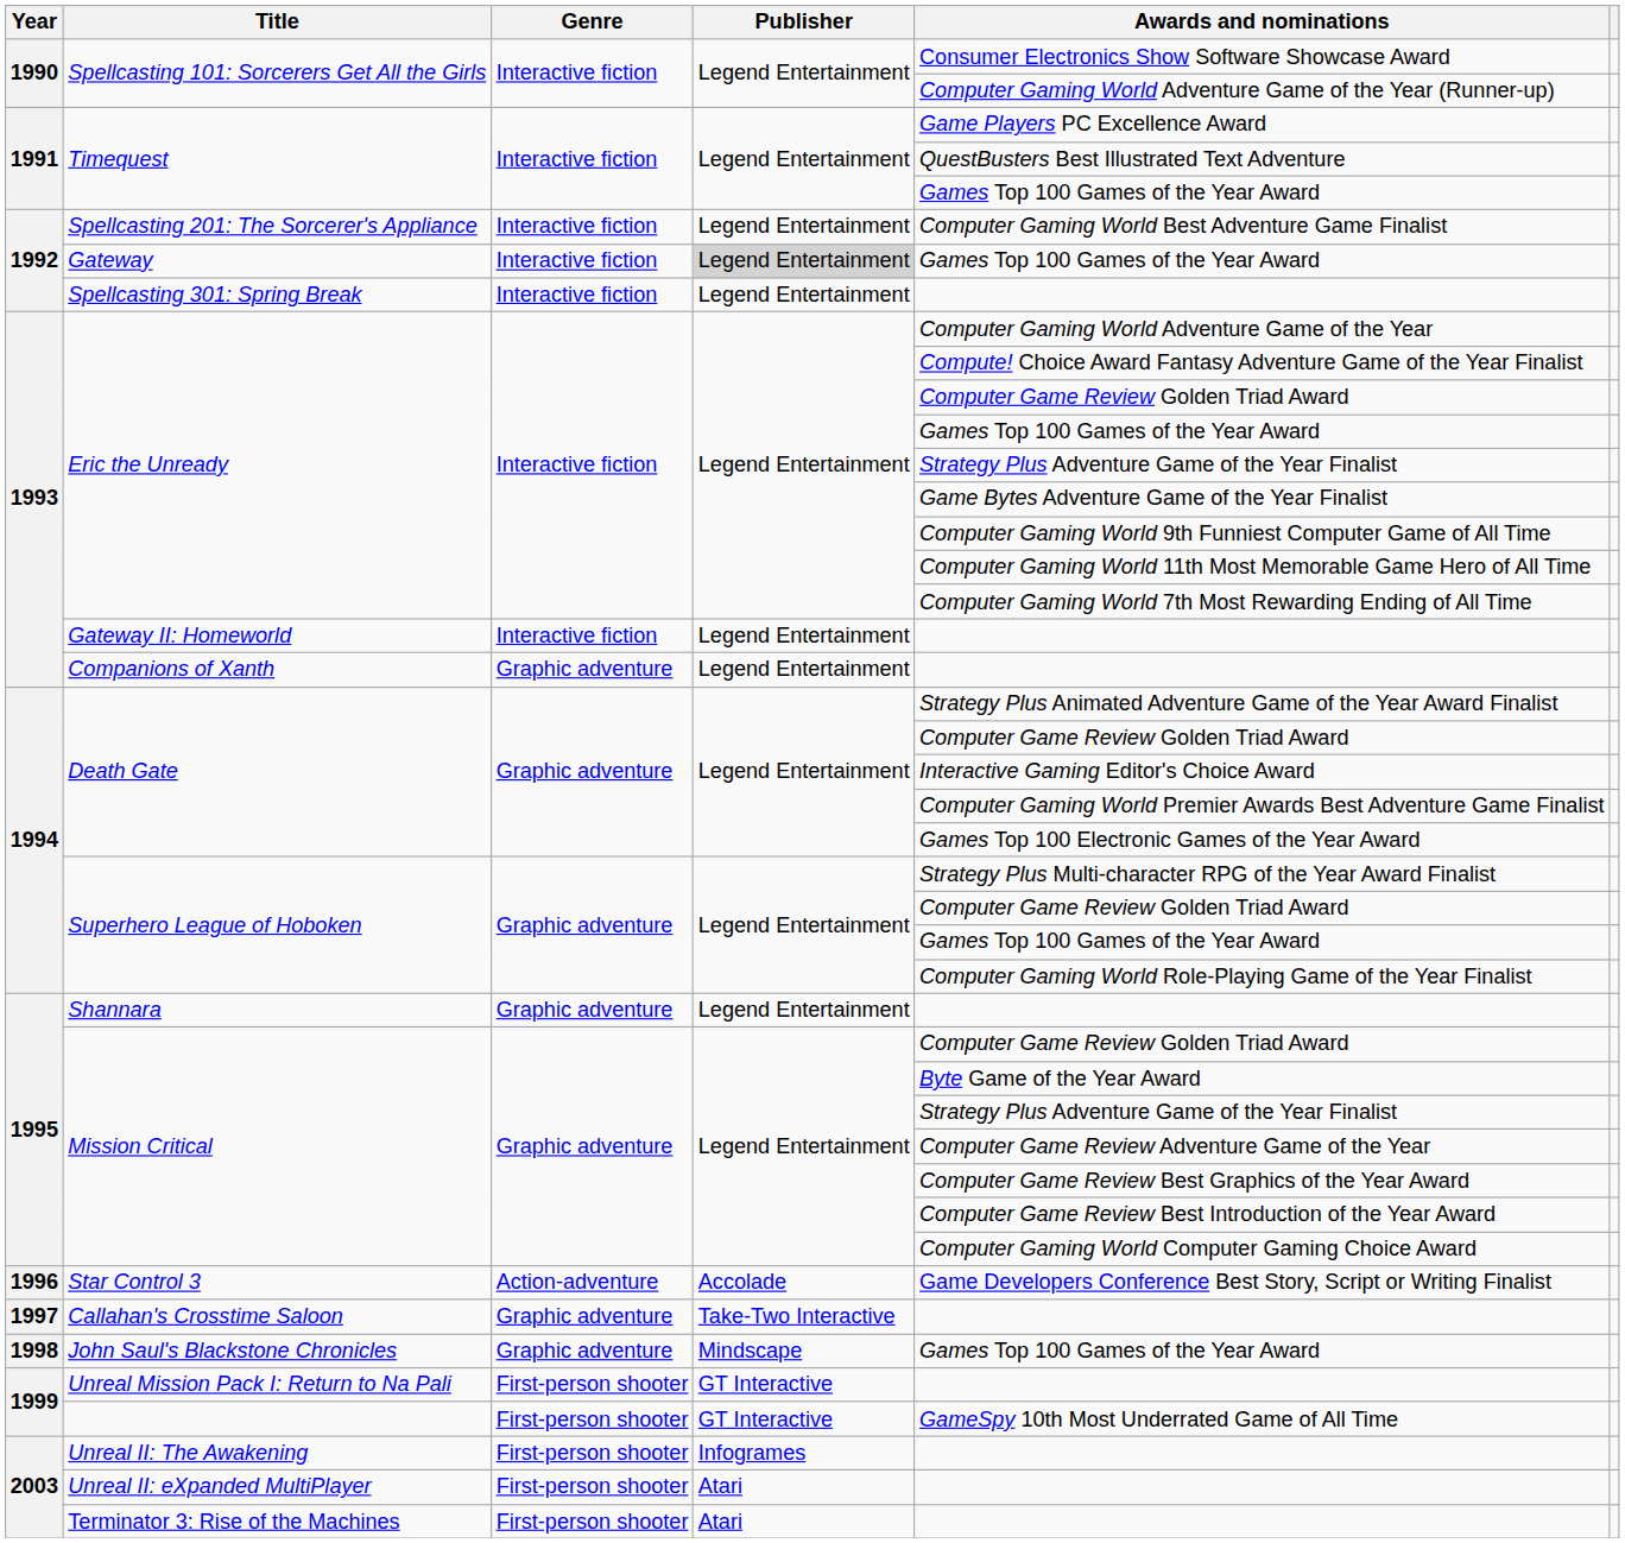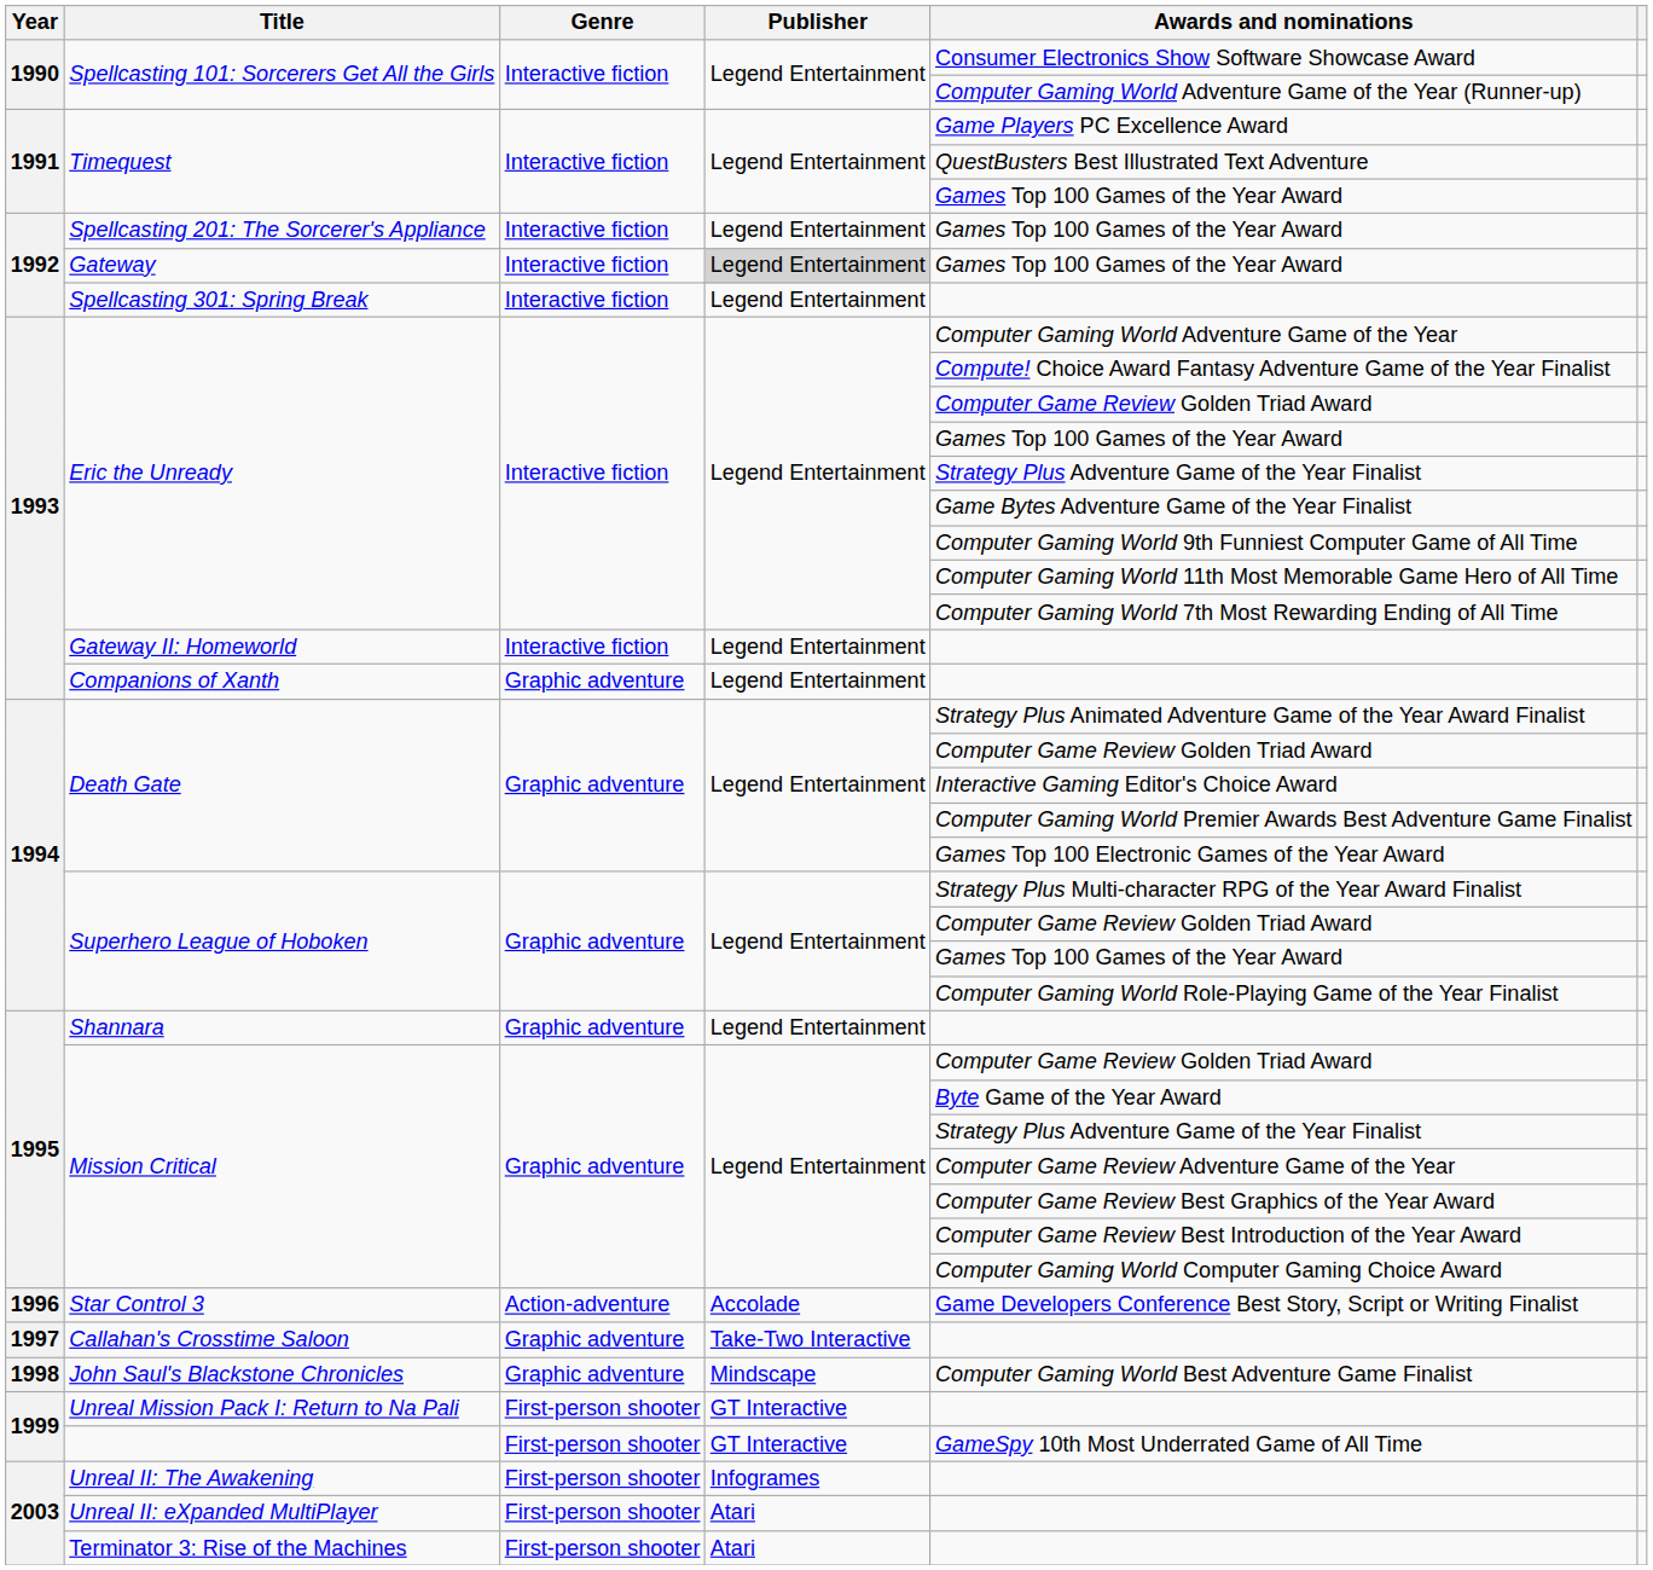Spellcasting 201: The Sorcerer's Appliance | Awards and nominations: Computer Gaming World Best Adventure Game Finalist -> Games Top 100 Games of the Year Award
John Saul's Blackstone Chronicles | Awards and nominations: Games Top 100 Games of the Year Award -> Computer Gaming World Best Adventure Game Finalist
